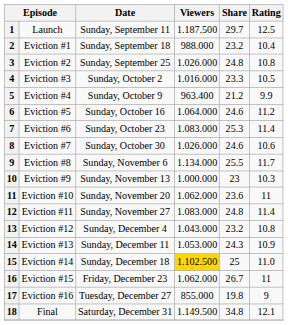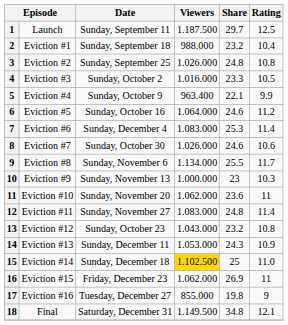Eviction #4 | Share: 21.2 -> 22.1
Eviction #6 | Date: Sunday, October 23 -> Sunday, December 4
Eviction #12 | Date: Sunday, December 4 -> Sunday, October 23
Eviction #15 | Share: 26.7 -> 26.9
